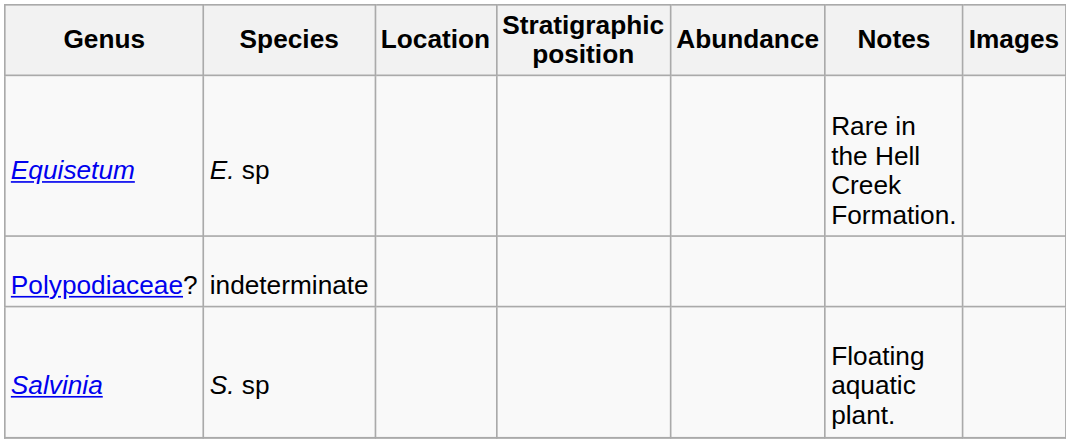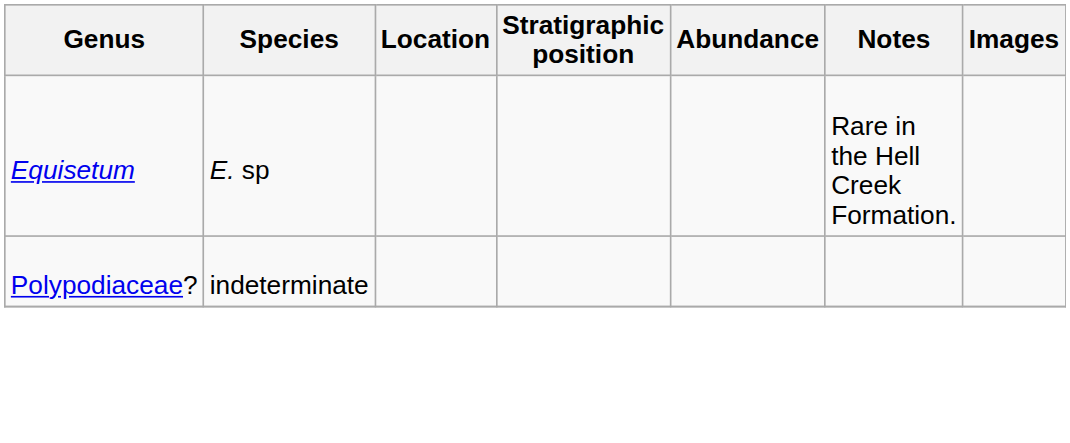- row: Salvinia | S. sp | Floating aquatic plant.
